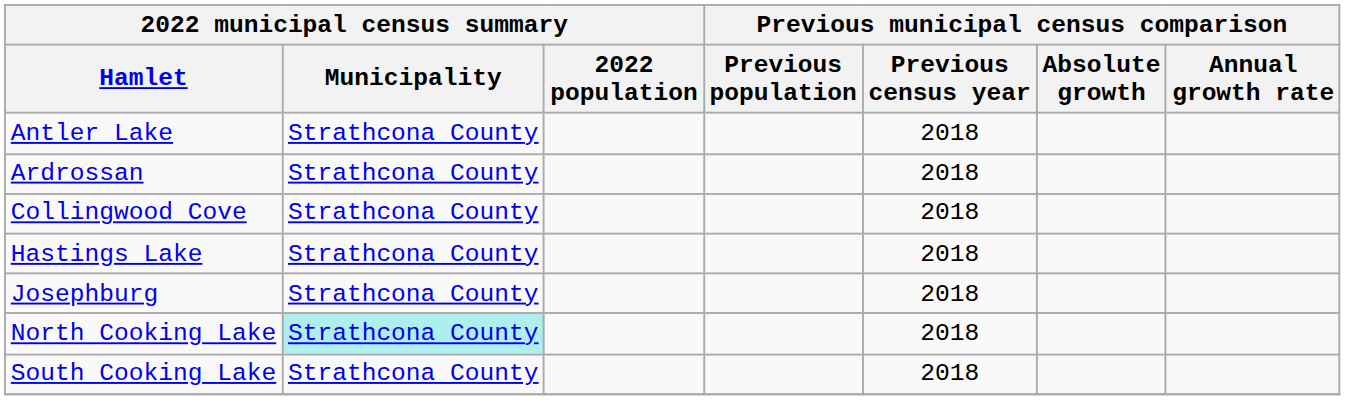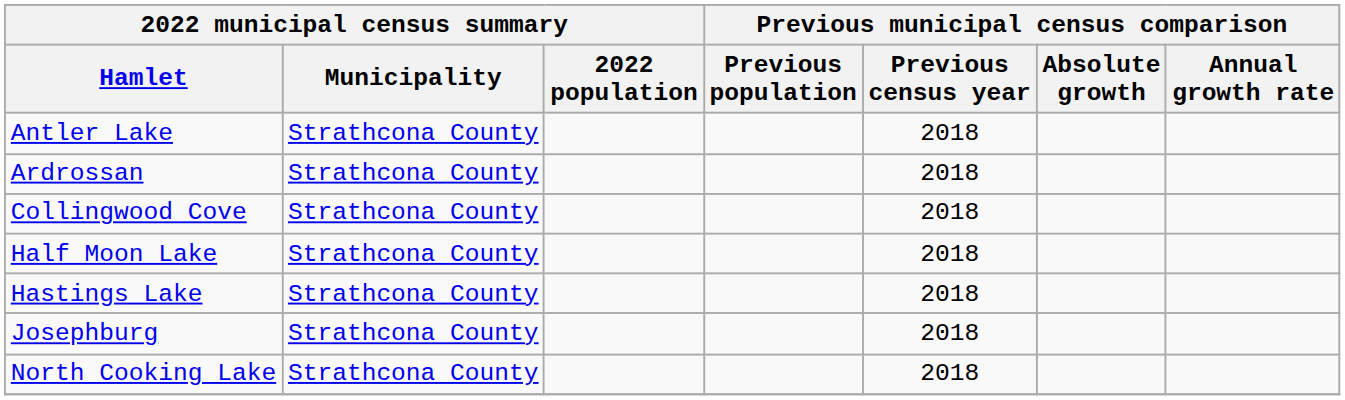+ row: Half Moon Lake | Strathcona County | 2018
North Cooking Lake | 2022 municipal census summary / Municipality: paleturquoise background -> no background
- row: South Cooking Lake | Strathcona County | 2018
